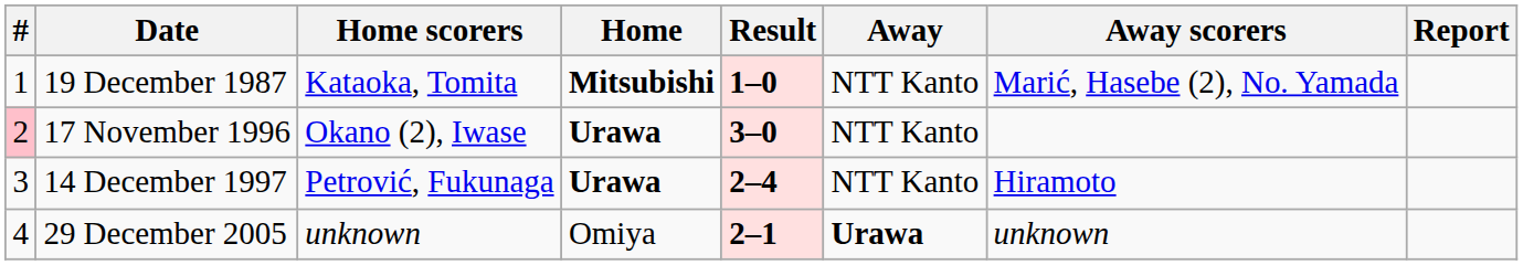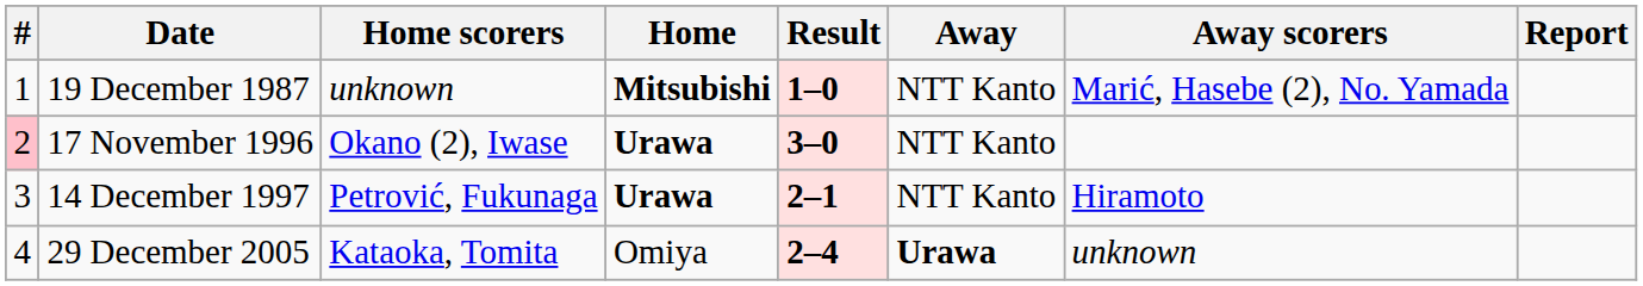19 December 1987 | Home scorers: Kataoka, Tomita -> unknown
14 December 1997 | Result: 2–4 -> 2–1
29 December 2005 | Home scorers: unknown -> Kataoka, Tomita
29 December 2005 | Result: 2–1 -> 2–4
